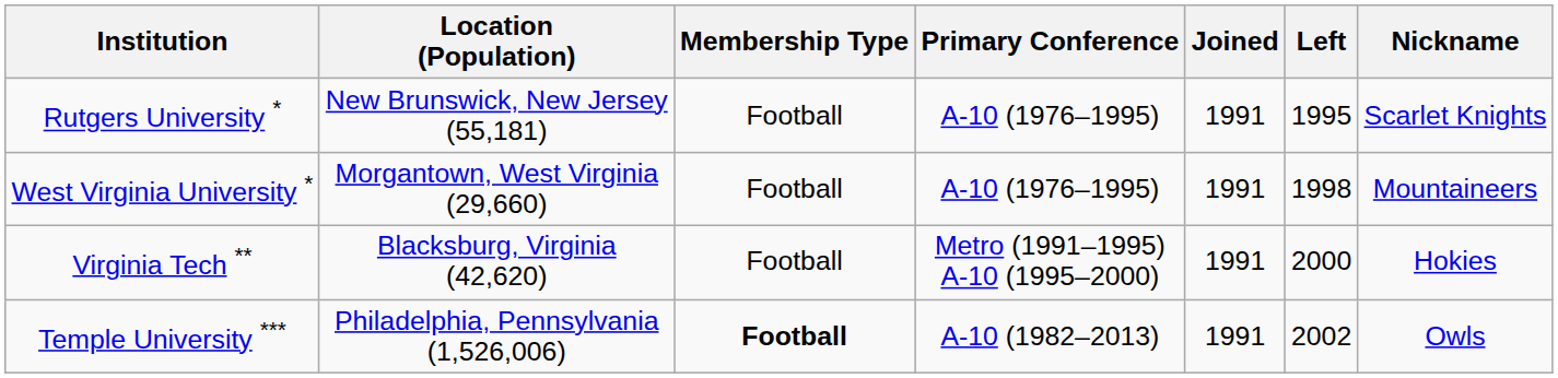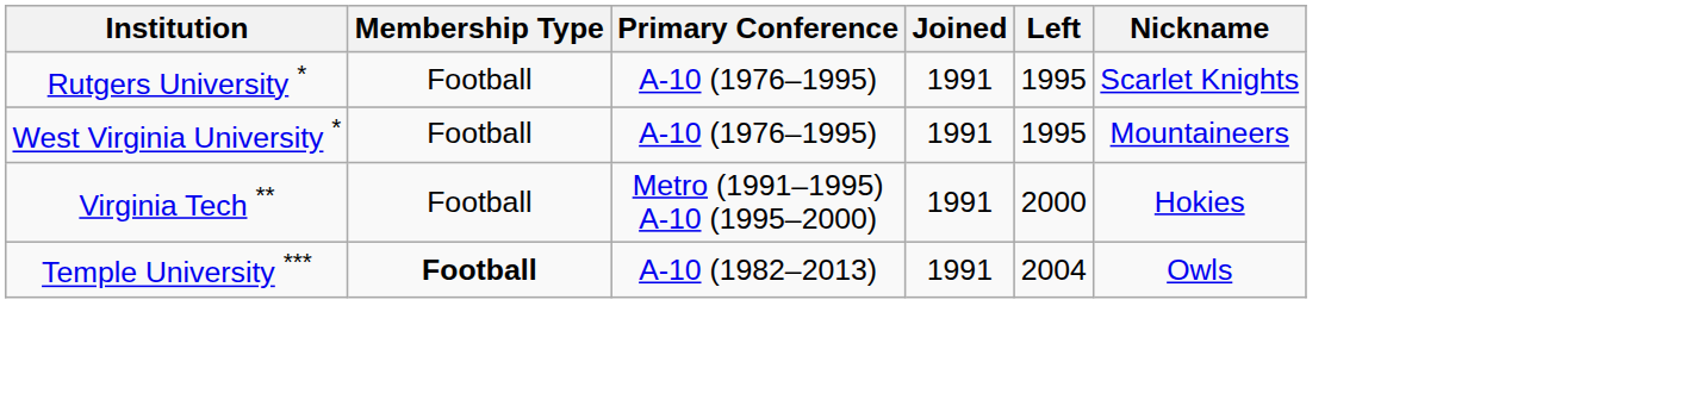- column: Location (Population) | New Brunswick, New Jersey (55,181) | Morgantown, West Virginia (29,660) | Blacksburg, Virginia (42,620) | Philadelphia, Pennsylvania (1,526,006)
West Virginia University * | Left: 1998 -> 1995
Temple University *** | Left: 2002 -> 2004
